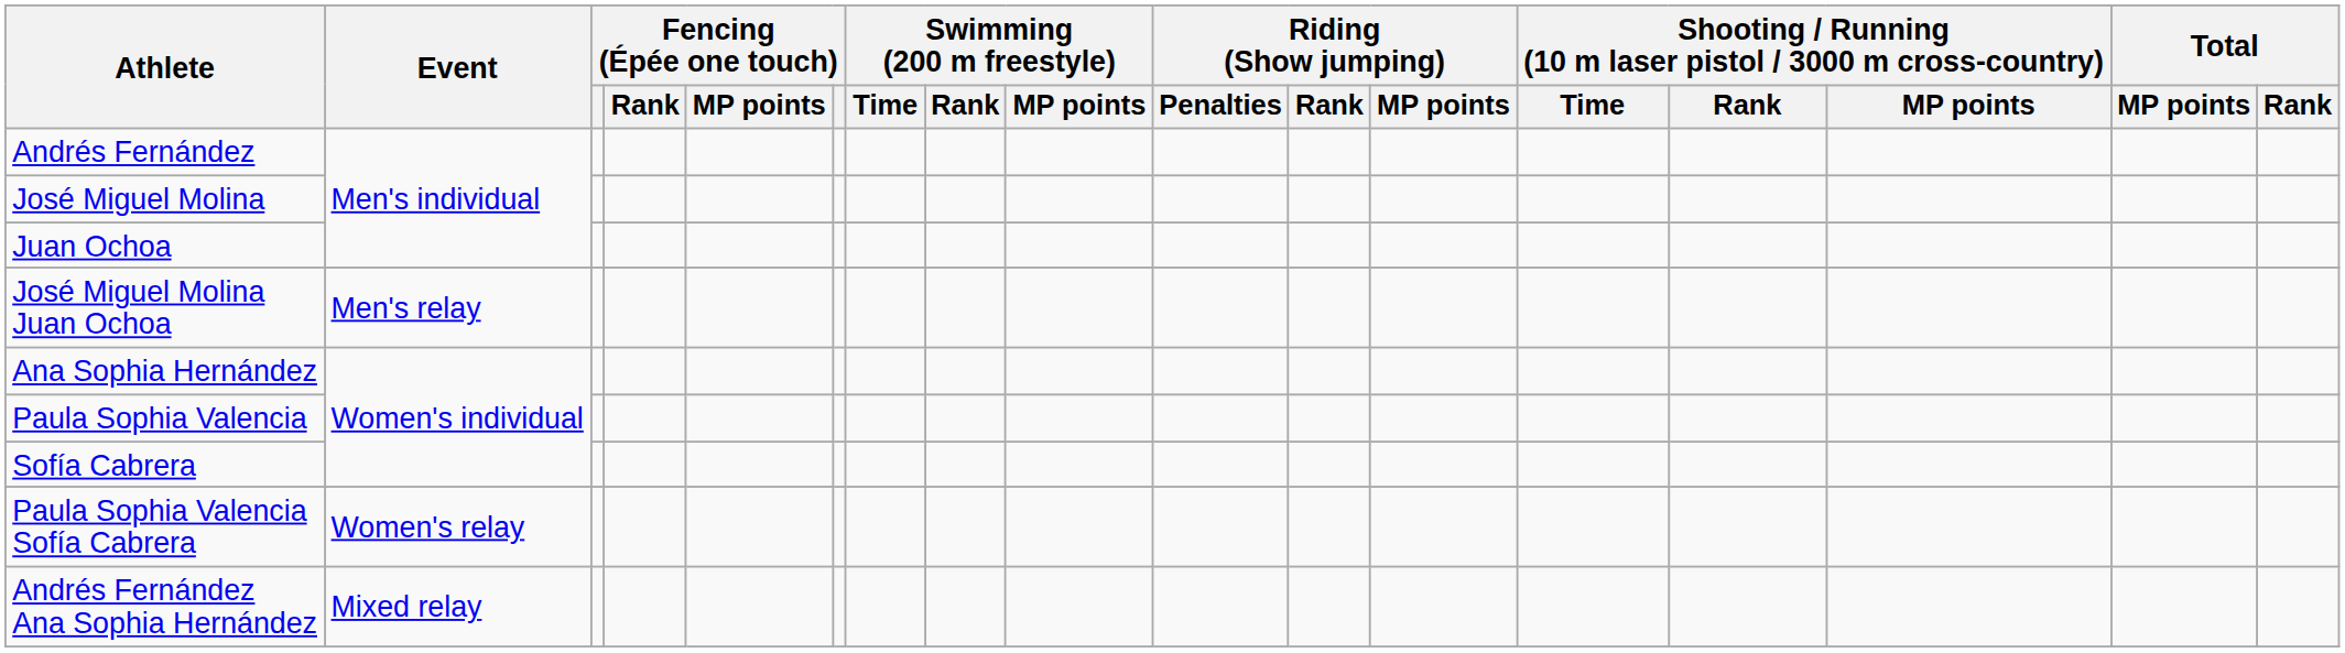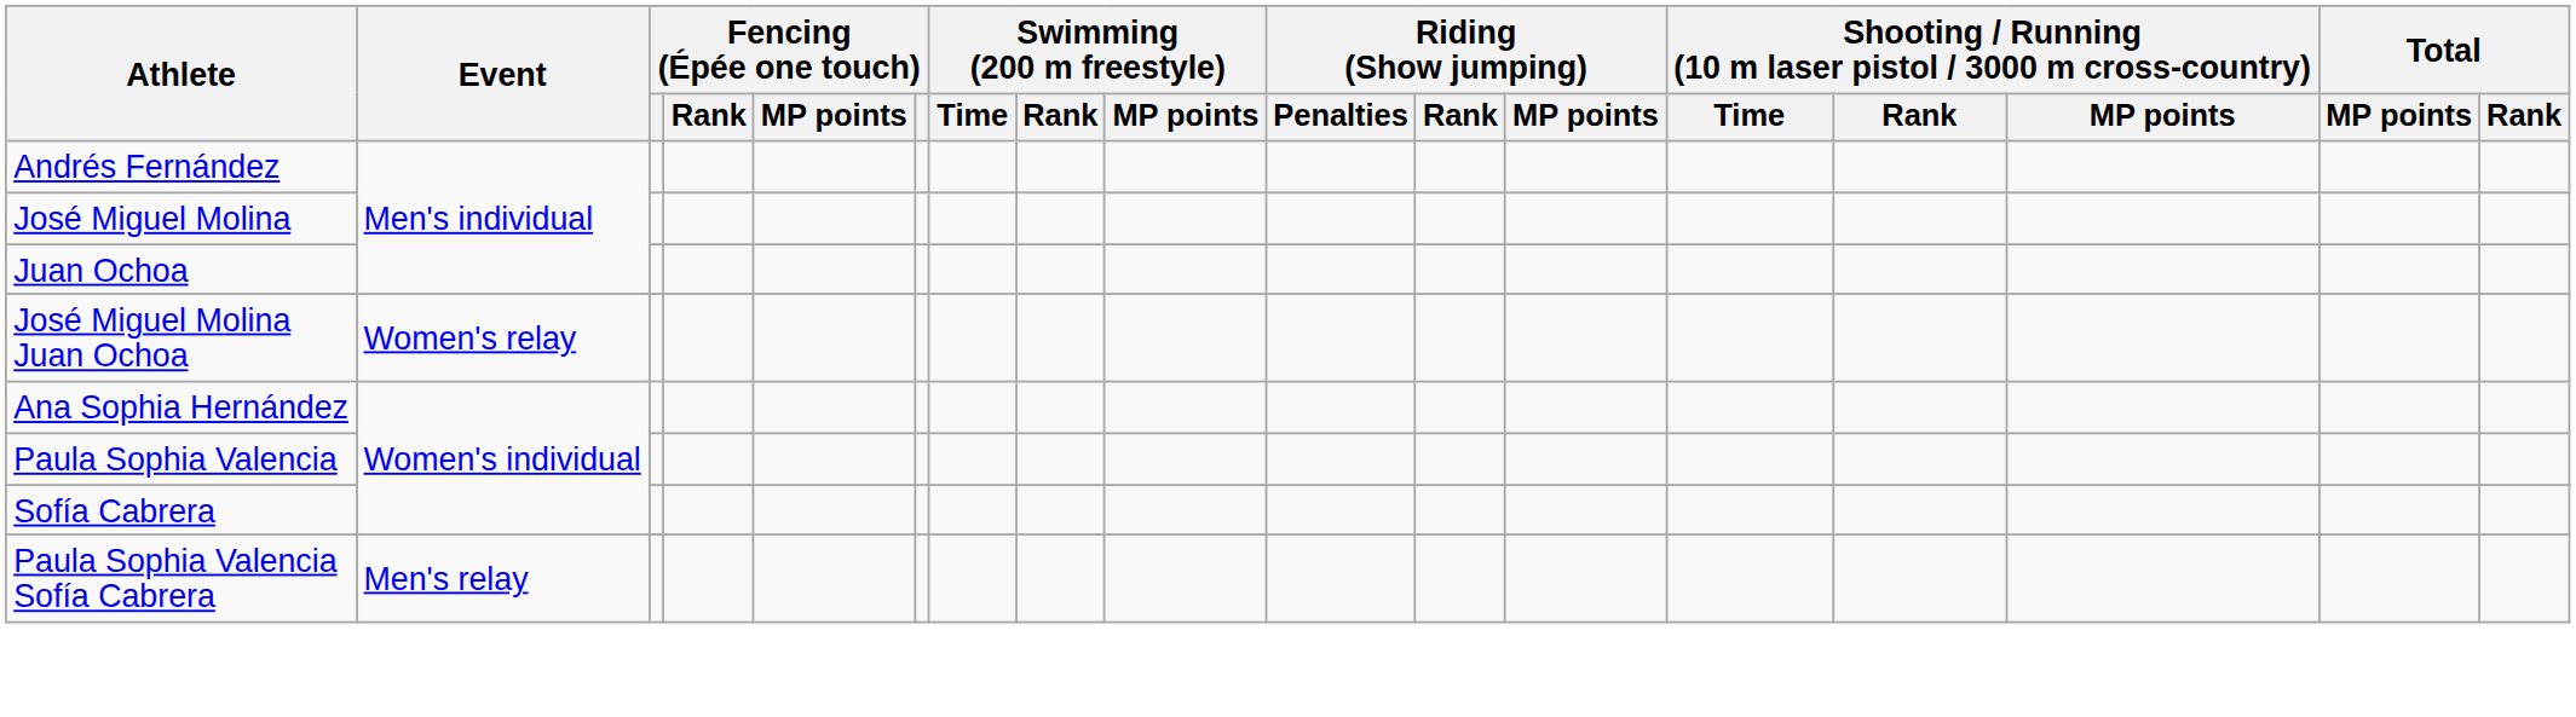José Miguel Molina Juan Ochoa | Event: Men's relay -> Women's relay
Paula Sophia Valencia Sofía Cabrera | Event: Women's relay -> Men's relay
- row: Andrés Fernández Ana Sophia Hernández | Mixed relay
